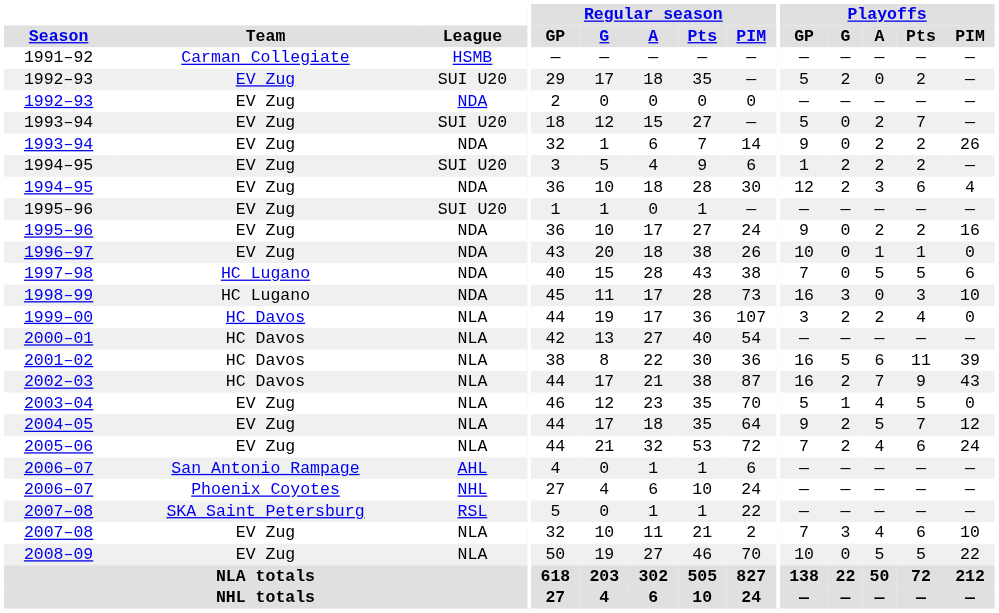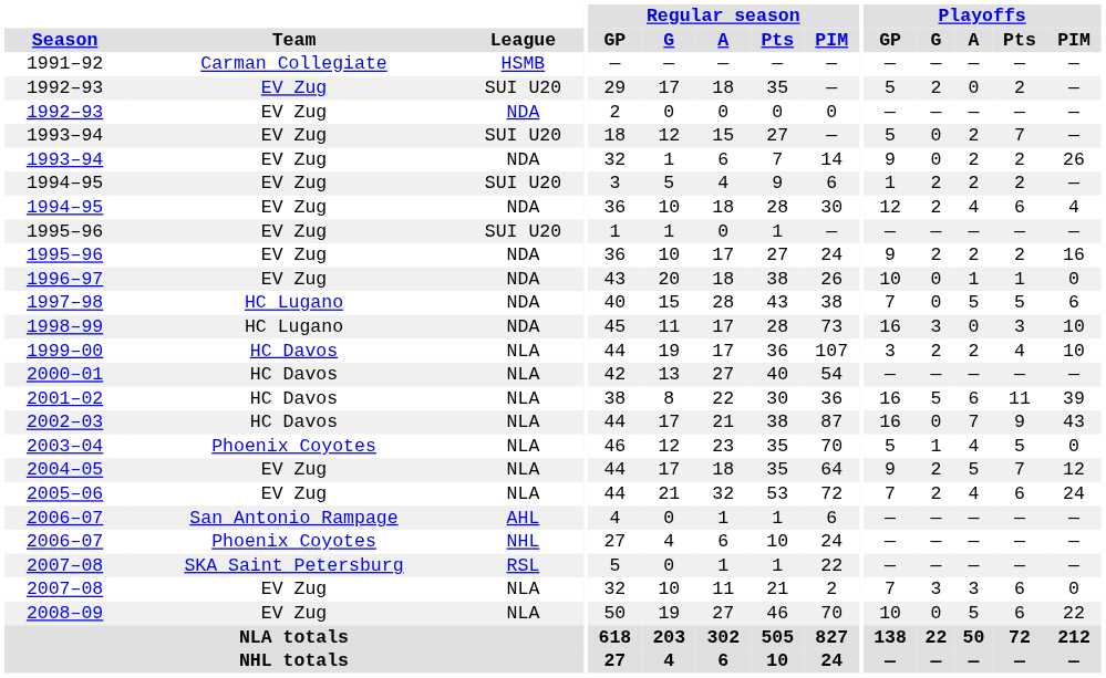1994–95 / NDA | Playoffs / A: 3 -> 4
1995–96 / NDA | Playoffs / G: 0 -> 2
1999–00 | Playoffs / PIM: 0 -> 10
2002–03 | Playoffs / G: 2 -> 0
2003–04 | Team: EV Zug -> Phoenix Coyotes
2007–08 / NLA | Playoffs / A: 4 -> 3
2007–08 / NLA | Playoffs / PIM: 10 -> 0
2008–09 | Playoffs / Pts: 5 -> 6
